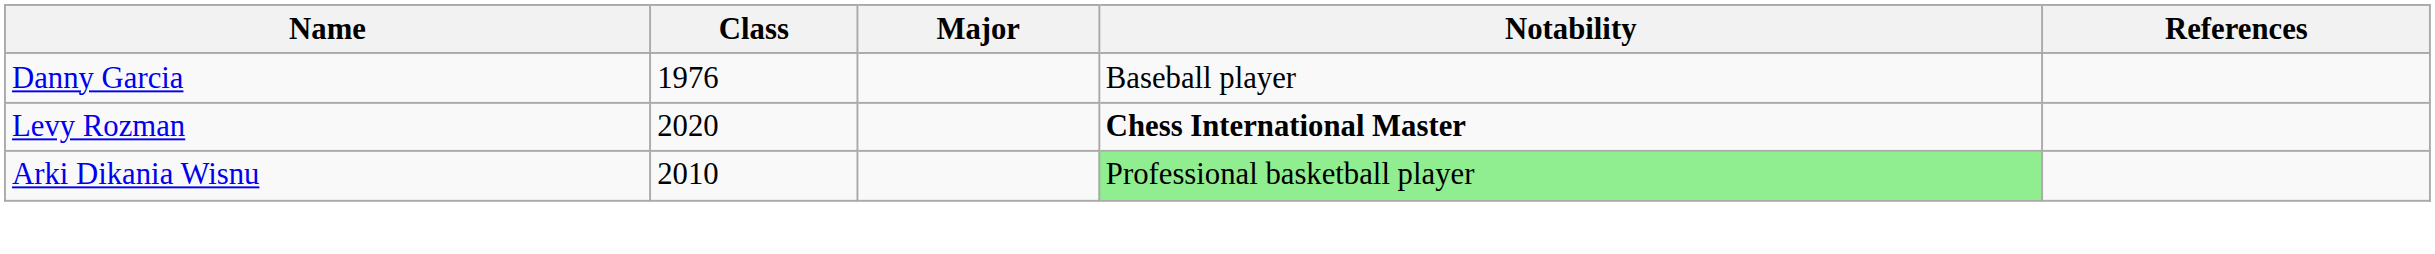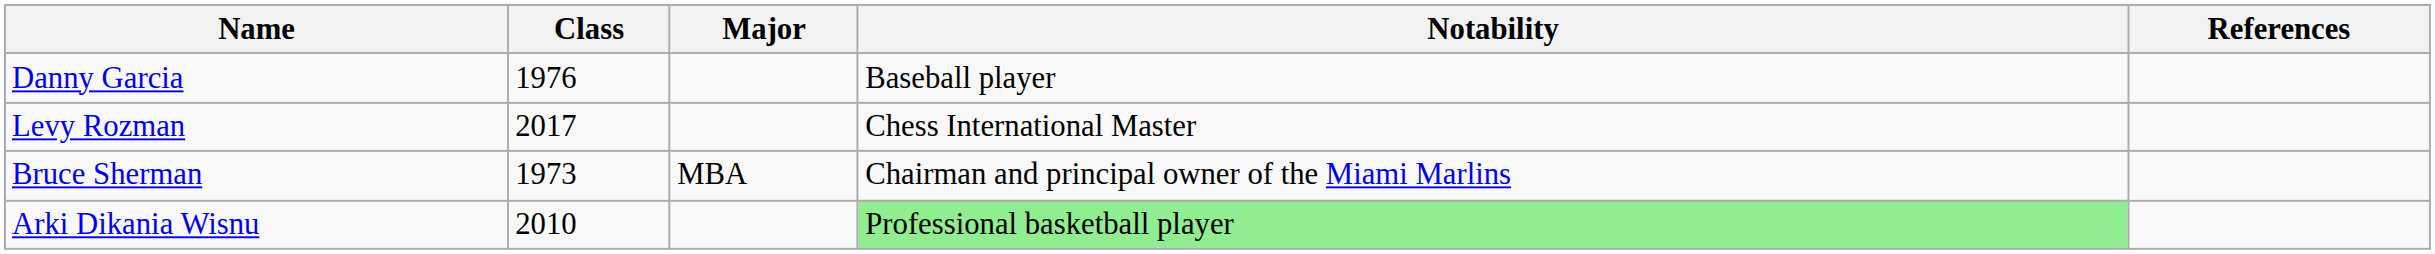Levy Rozman | Class: 2020 -> 2017
Levy Rozman | Notability: bold -> normal
+ row: Bruce Sherman | 1973 | MBA | Chairman and principal owner of the Miami Marlins
